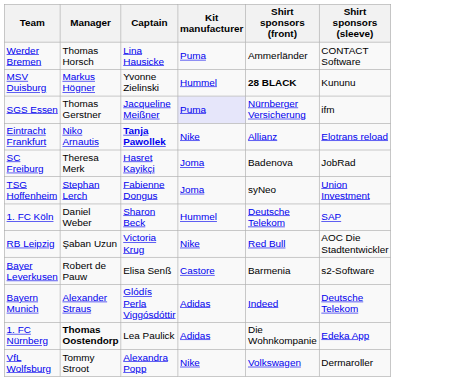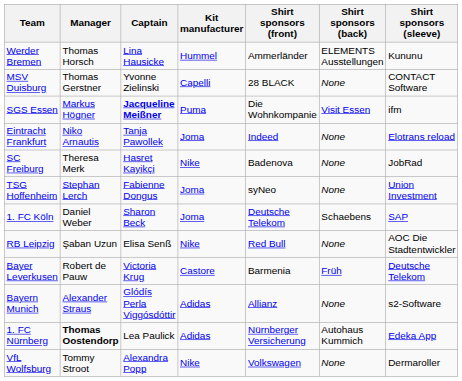+ column: Shirt sponsors (back) | ELEMENTS Ausstellungen | None | Visit Essen | None | None | None | Schaebens | None | Früh | None | Autohaus Kummich | None
Werder Bremen | Kit manufacturer: Puma -> Hummel
Werder Bremen | Shirt sponsors (sleeve): CONTACT Software -> Kununu
MSV Duisburg | Manager: Markus Högner -> Thomas Gerstner
MSV Duisburg | Kit manufacturer: Hummel -> Capelli
MSV Duisburg | Shirt sponsors (front): bold -> normal
MSV Duisburg | Shirt sponsors (sleeve): Kununu -> CONTACT Software
SGS Essen | Manager: Thomas Gerstner -> Markus Högner
SGS Essen | Captain: normal -> bold
SGS Essen | Kit manufacturer: lavender background -> no background
SGS Essen | Shirt sponsors (front): Nürnberger Versicherung -> Die Wohnkompanie
Eintracht Frankfurt | Captain: bold -> normal
Eintracht Frankfurt | Kit manufacturer: Nike -> Joma
Eintracht Frankfurt | Shirt sponsors (front): Allianz -> Indeed
SC Freiburg | Kit manufacturer: Joma -> Nike
1. FC Köln | Kit manufacturer: Hummel -> Joma
RB Leipzig | Captain: Victoria Krug -> Elisa Senß
Bayer Leverkusen | Captain: Elisa Senß -> Victoria Krug
Bayer Leverkusen | Shirt sponsors (sleeve): s2-Software -> Deutsche Telekom
Bayern Munich | Shirt sponsors (front): Indeed -> Allianz
Bayern Munich | Shirt sponsors (sleeve): Deutsche Telekom -> s2-Software
1. FC Nürnberg | Shirt sponsors (front): Die Wohnkompanie -> Nürnberger Versicherung
